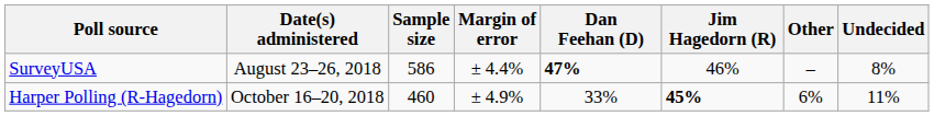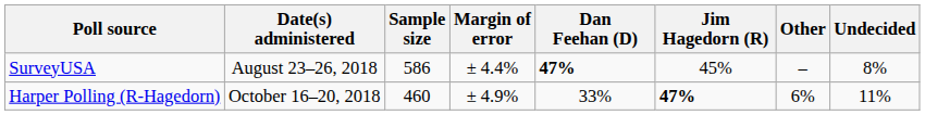SurveyUSA | Jim Hagedorn (R): 46% -> 45%
Harper Polling (R-Hagedorn) | Jim Hagedorn (R): 45% -> 47%
